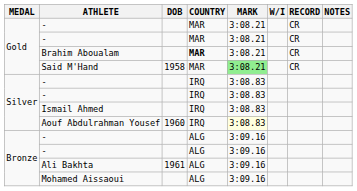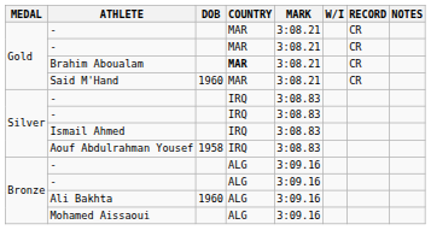Said M'Hand | DOB: 1958 -> 1960
Said M'Hand | MARK: lightgreen background -> no background
Aouf Abdulrahman Yousef | DOB: 1960 -> 1958
Aouf Abdulrahman Yousef | MARK: lightyellow background -> no background
Ali Bakhta | DOB: 1961 -> 1960
